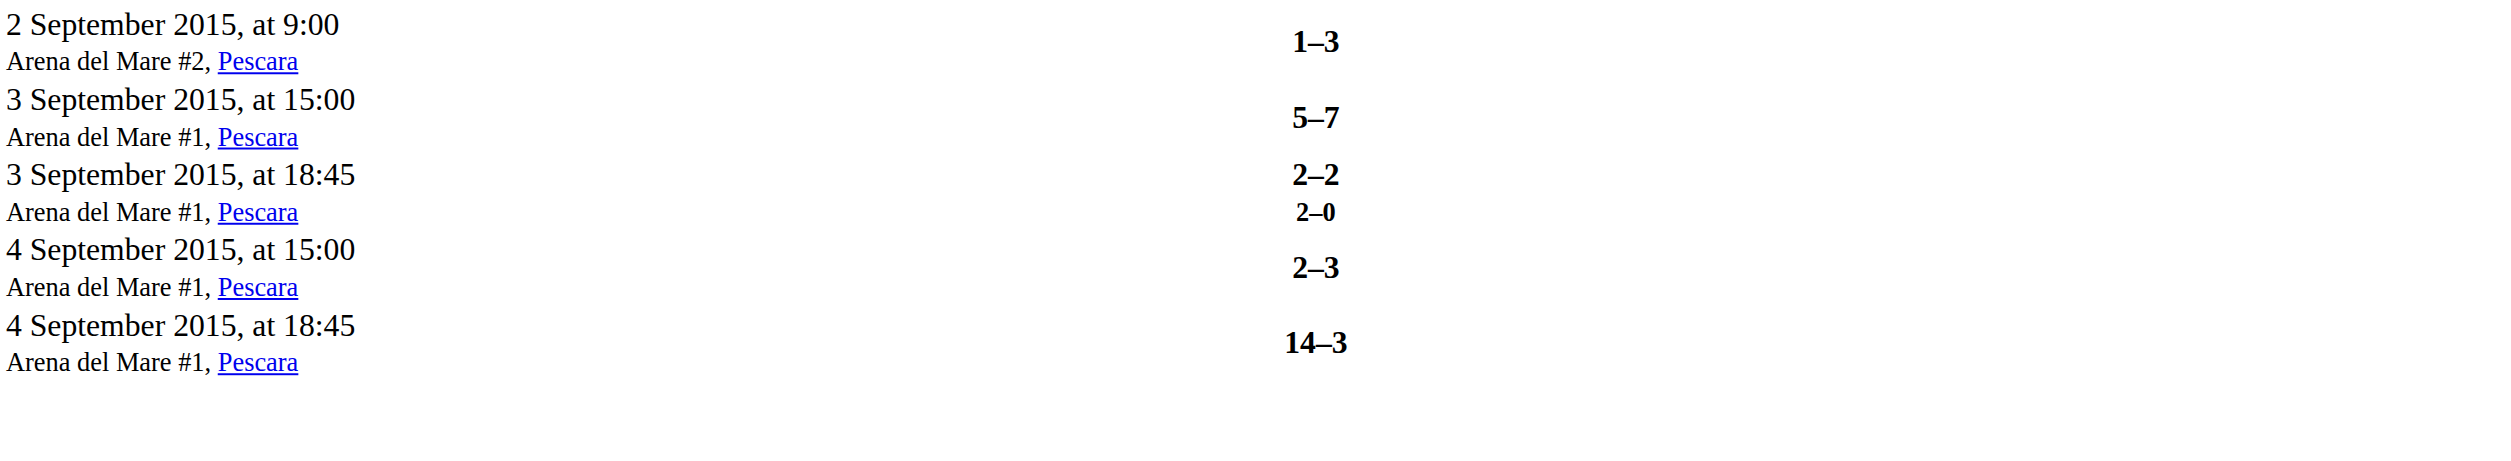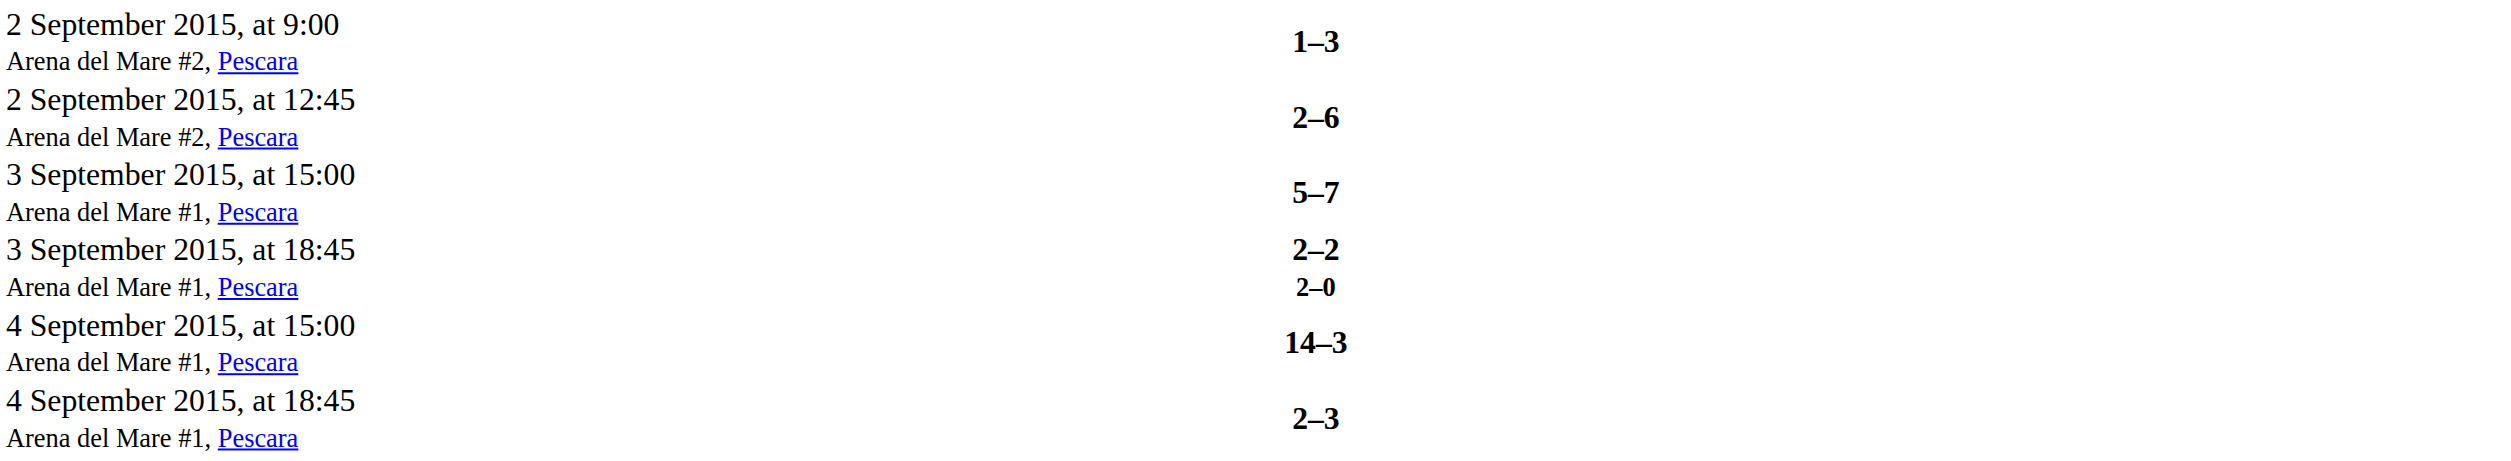+ row: 2 September 2015, at 12:45 Arena del Mare #2, Pescara | 2–6
4 September 2015, at 15:00 Arena del Mare #1, Pescara | column 3: 2–3 -> 14–3
4 September 2015, at 18:45 Arena del Mare #1, Pescara | column 3: 14–3 -> 2–3
